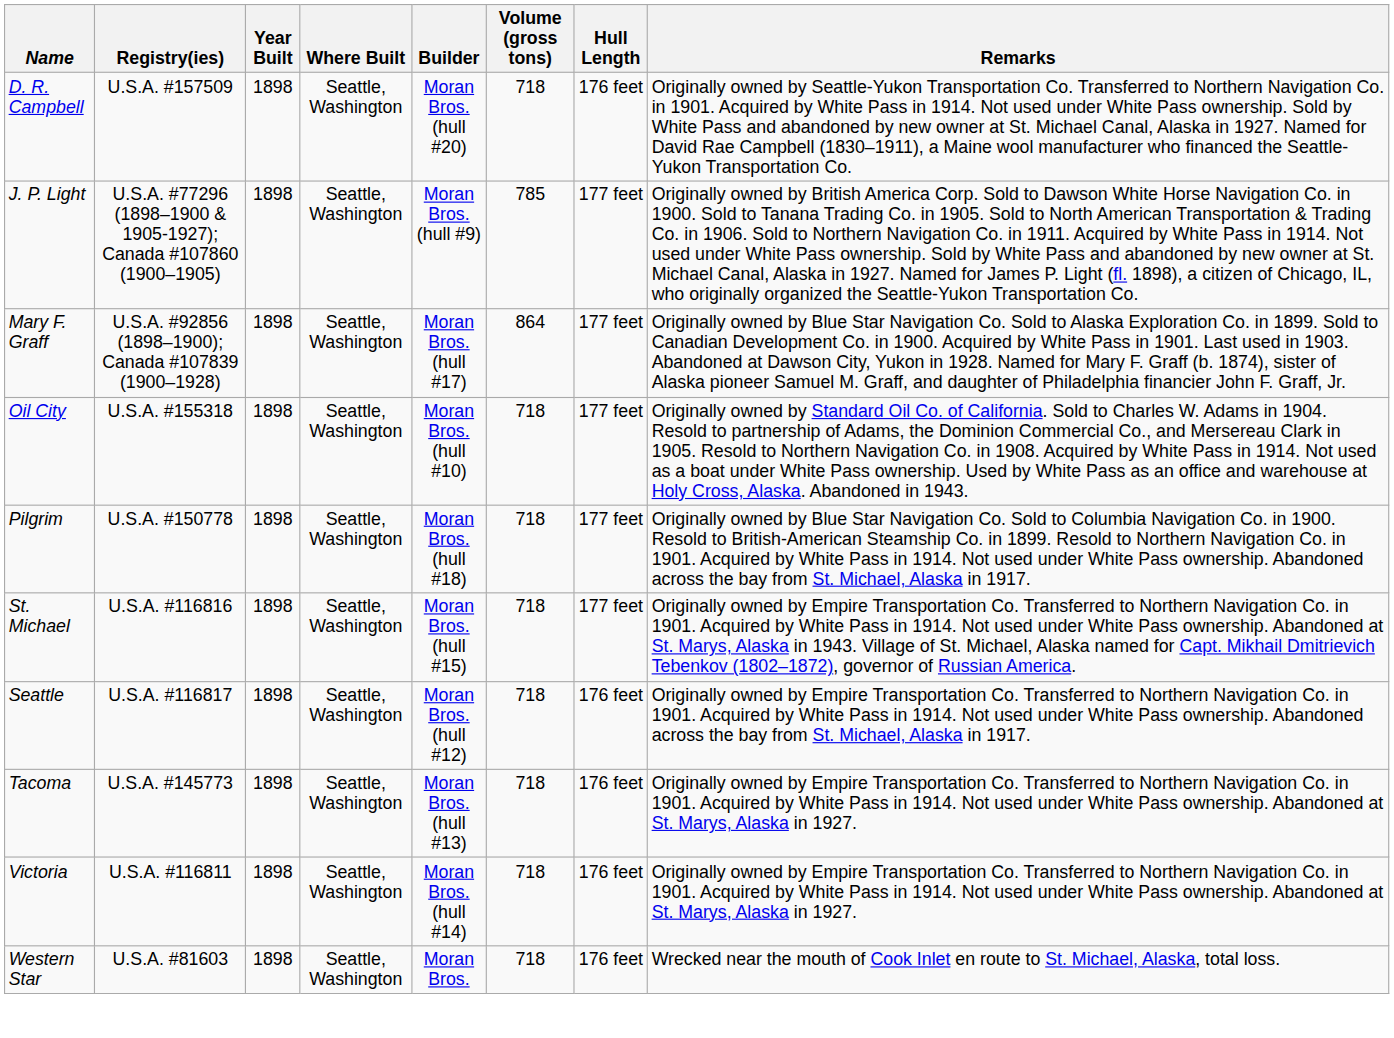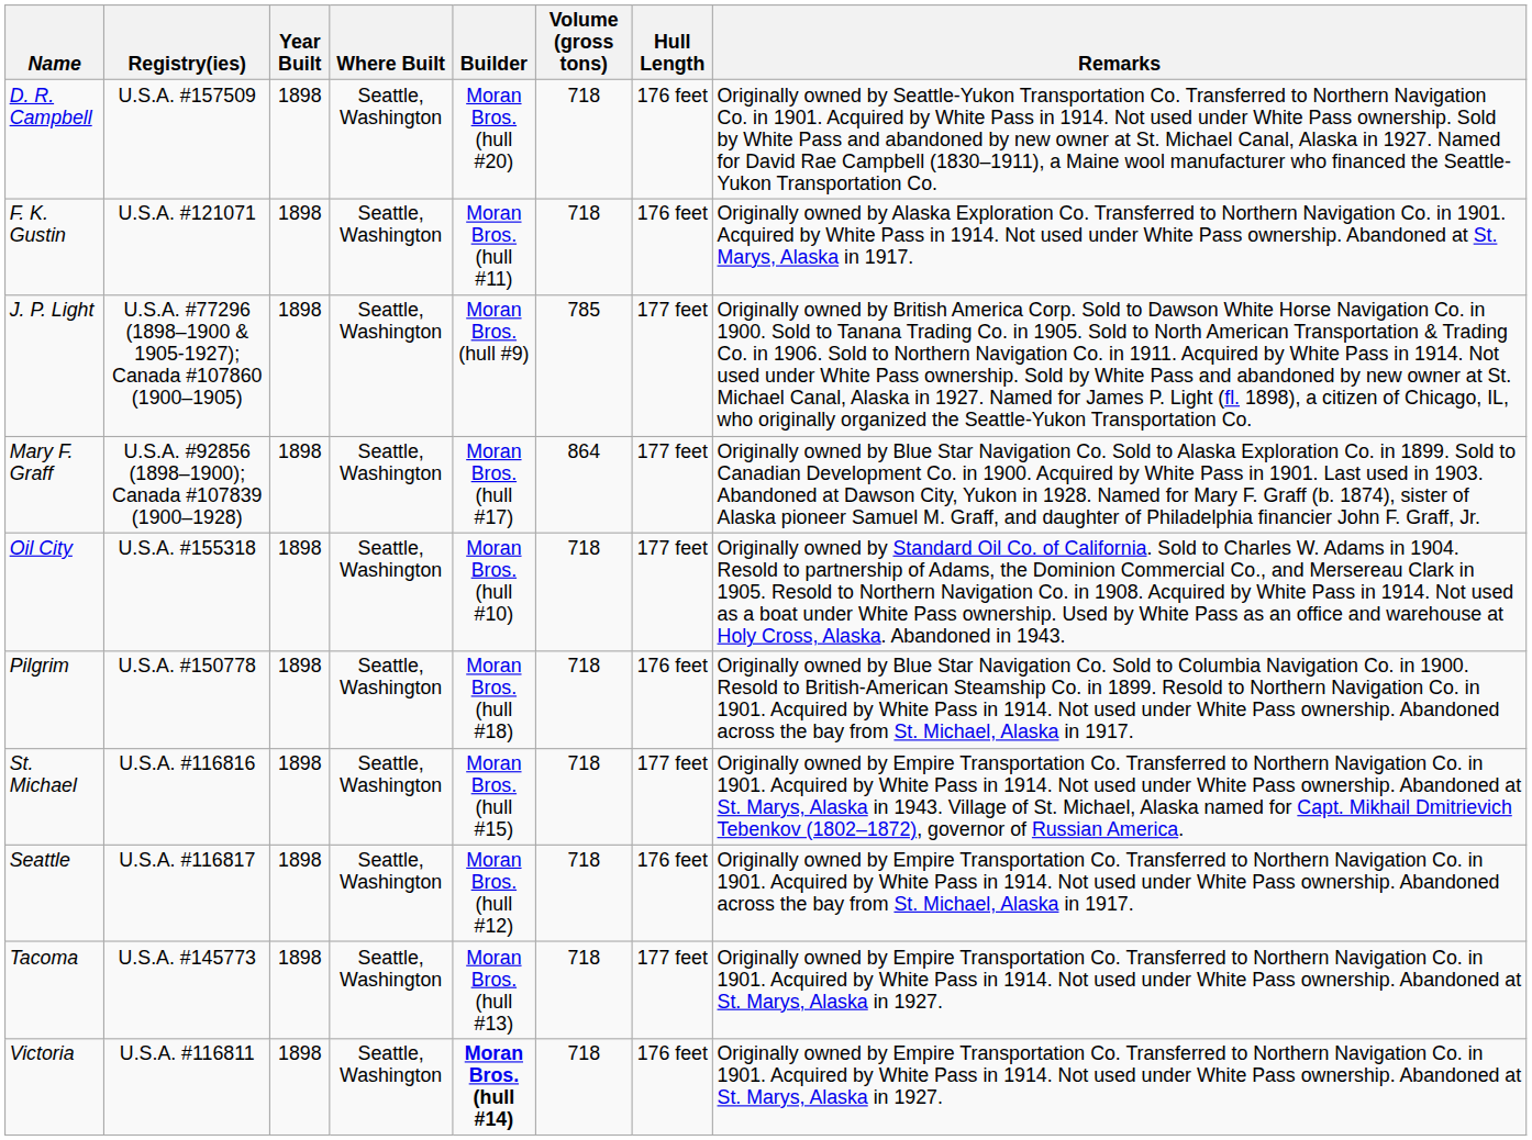+ row: F. K. Gustin | U.S.A. #121071 | 1898 | Seattle, Washington | Moran Bros. (hull #11) | 718 | 176 feet | Originally owned by Alaska Exploration Co. Transferred to Northern Navigation Co. in 1901. Acquired by White Pass in 1914. Not used under White Pass ownership. Abandoned at St. Marys, Alaska in 1917.
Pilgrim | Hull Length: 177 feet -> 176 feet
Tacoma | Hull Length: 176 feet -> 177 feet
Victoria | Builder: normal -> bold
- row: Western Star | U.S.A. #81603 | 1898 | Seattle, Washington | Moran Bros. | 718 | 176 feet | Wrecked near the mouth of Cook Inlet en route to St. Michael, Alaska, total loss.
